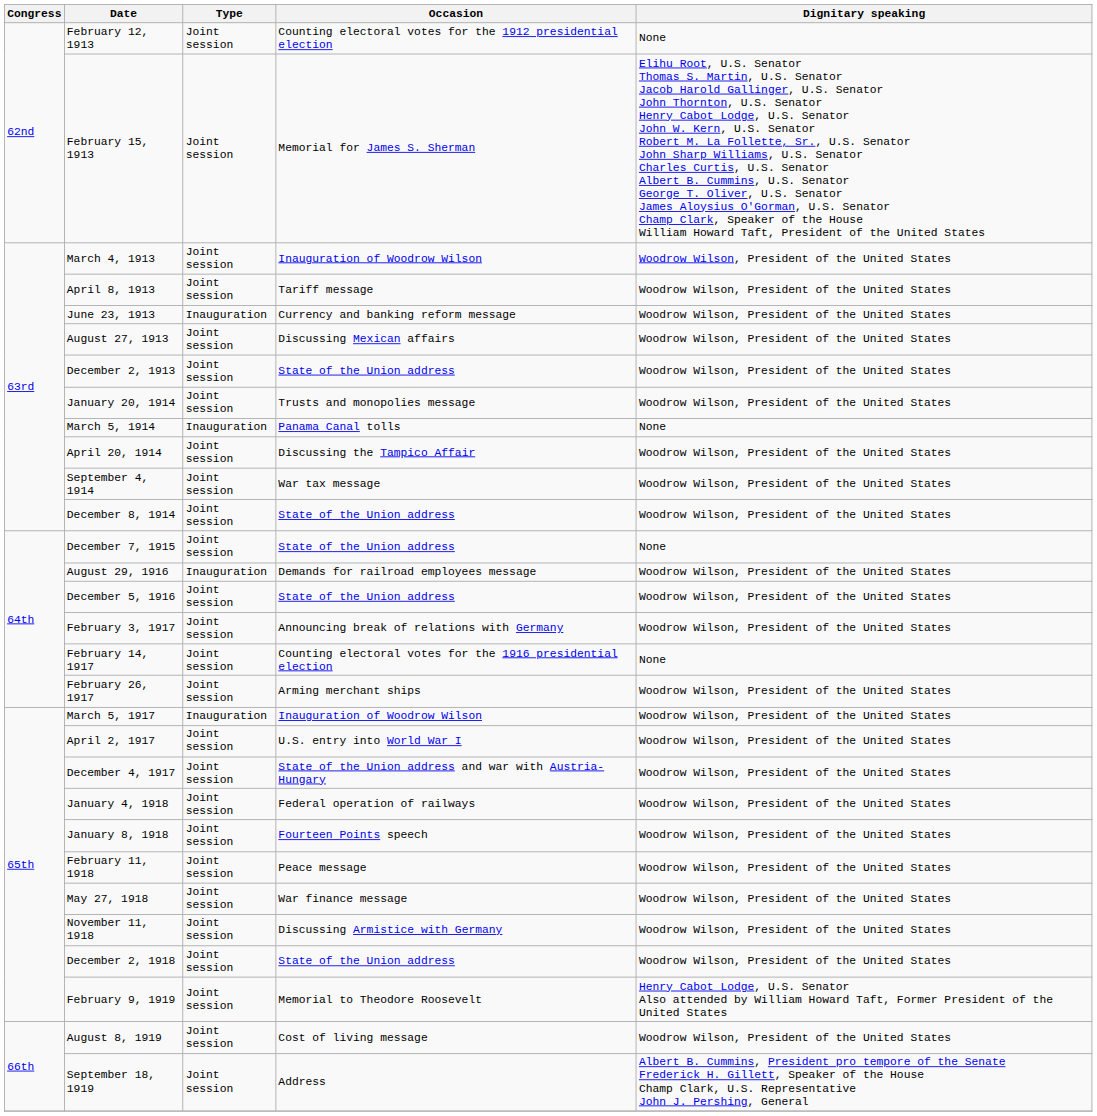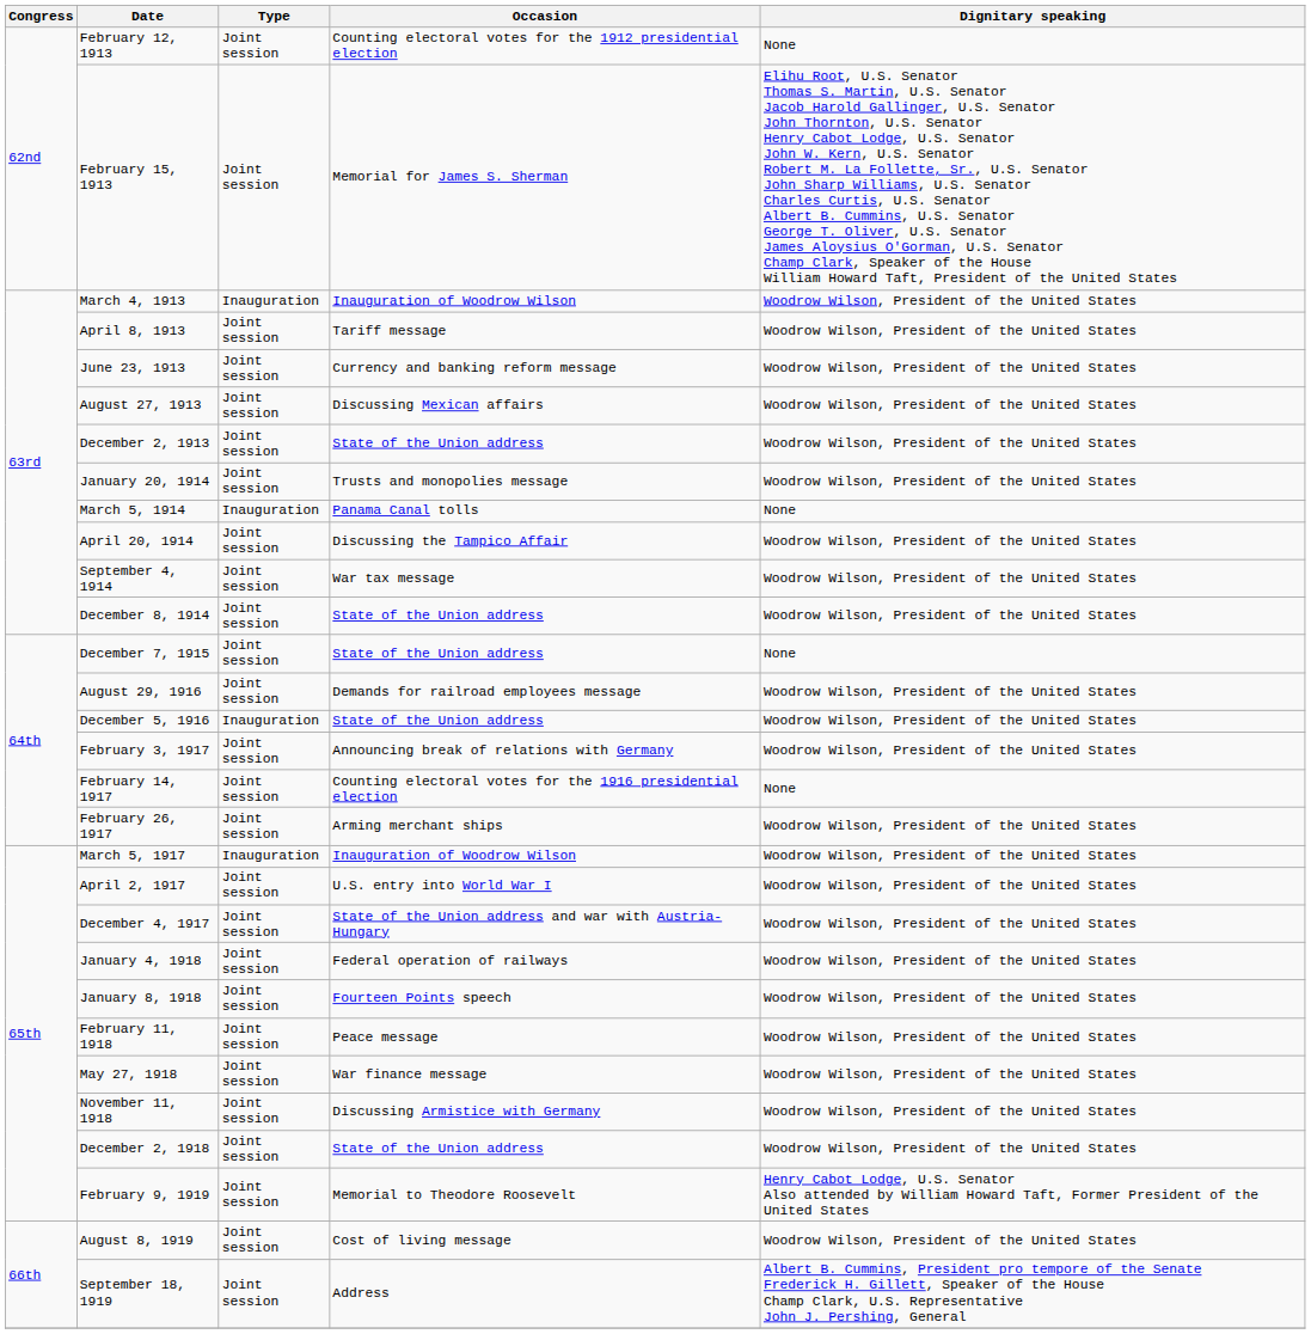March 4, 1913 | Type: Joint session -> Inauguration
June 23, 1913 | Type: Inauguration -> Joint session
August 29, 1916 | Type: Inauguration -> Joint session
December 5, 1916 | Type: Joint session -> Inauguration
